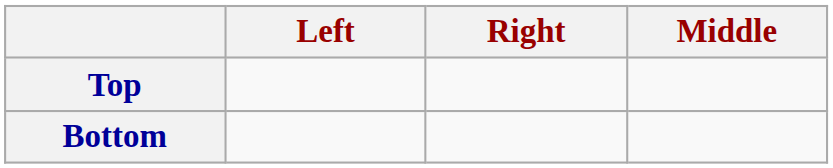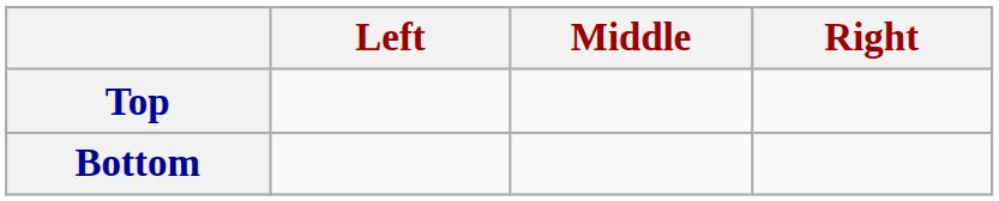columns swapped: Middle <-> Right
